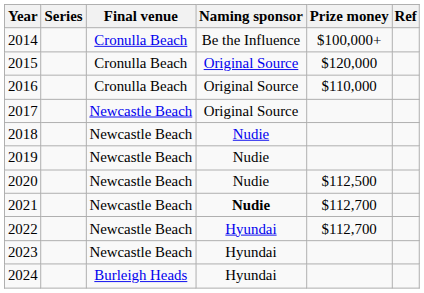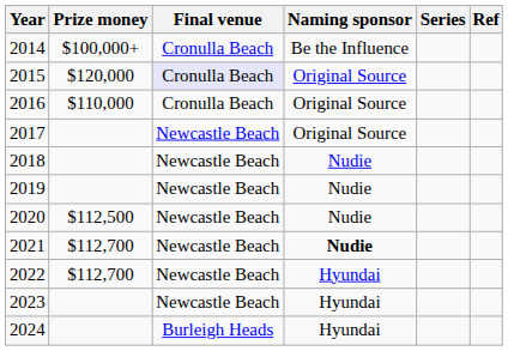columns swapped: Series <-> Prize money
2015 | Final venue: no background -> lavender background
